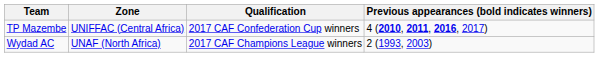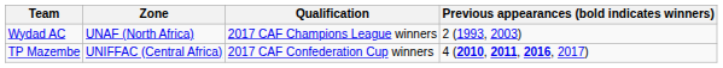rows swapped: Wydad AC <-> TP Mazembe
